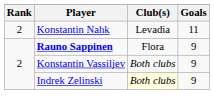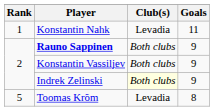Konstantin Nahk | Rank: 2 -> 1
Rauno Sappinen | Club(s): Flora -> Both clubs
+ row: 5 | Toomas Krõm | Levadia | 8
